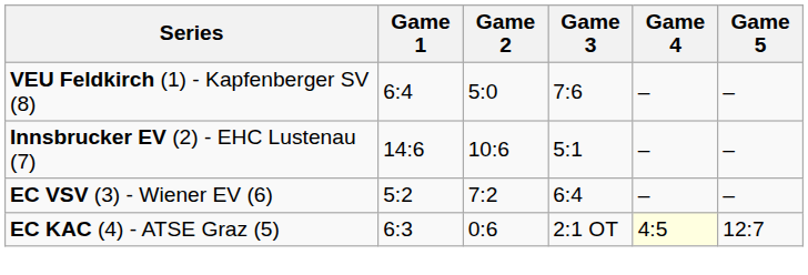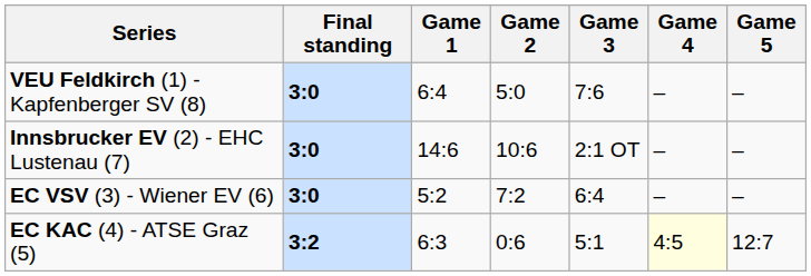+ column: Final standing | 3:0 | 3:0 | 3:0 | 3:2
Innsbrucker EV (2) - EHC Lustenau (7) | Game 3: 5:1 -> 2:1 OT
EC KAC (4) - ATSE Graz (5) | Game 3: 2:1 OT -> 5:1
